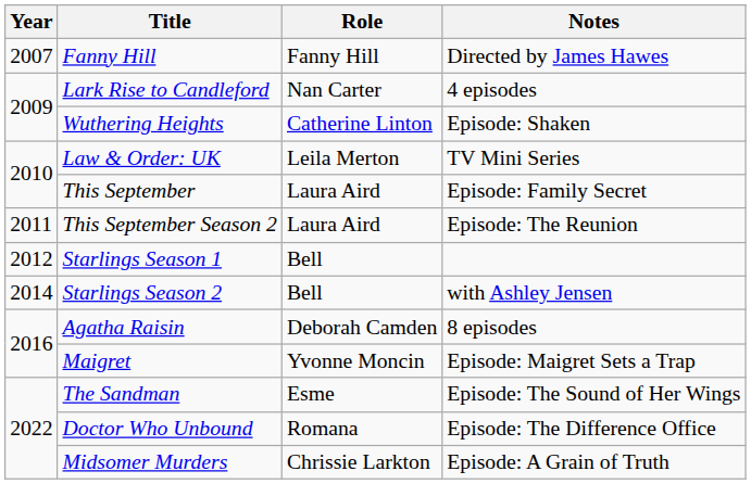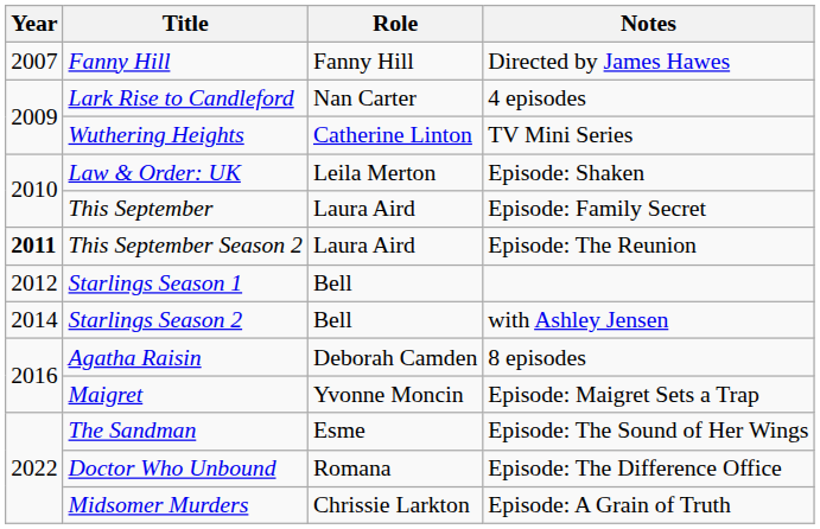Wuthering Heights | Notes: Episode: Shaken -> TV Mini Series
Law & Order: UK | Notes: TV Mini Series -> Episode: Shaken
This September Season 2 | Year: normal -> bold
